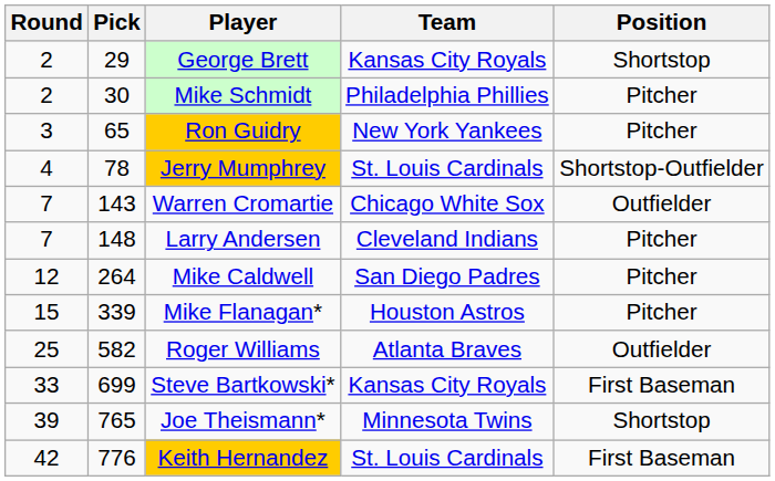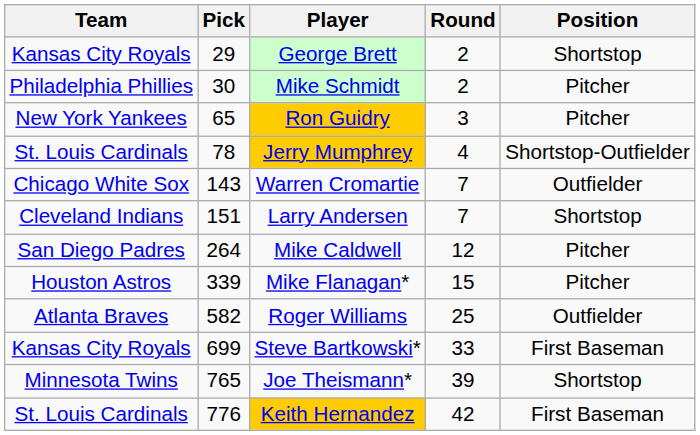columns swapped: Round <-> Team
Larry Andersen | Pick: 148 -> 151
Larry Andersen | Position: Pitcher -> Shortstop
